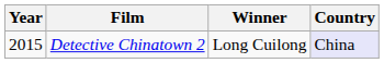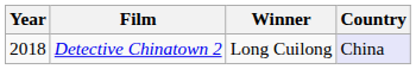Detective Chinatown 2 | Year: 2015 -> 2018
